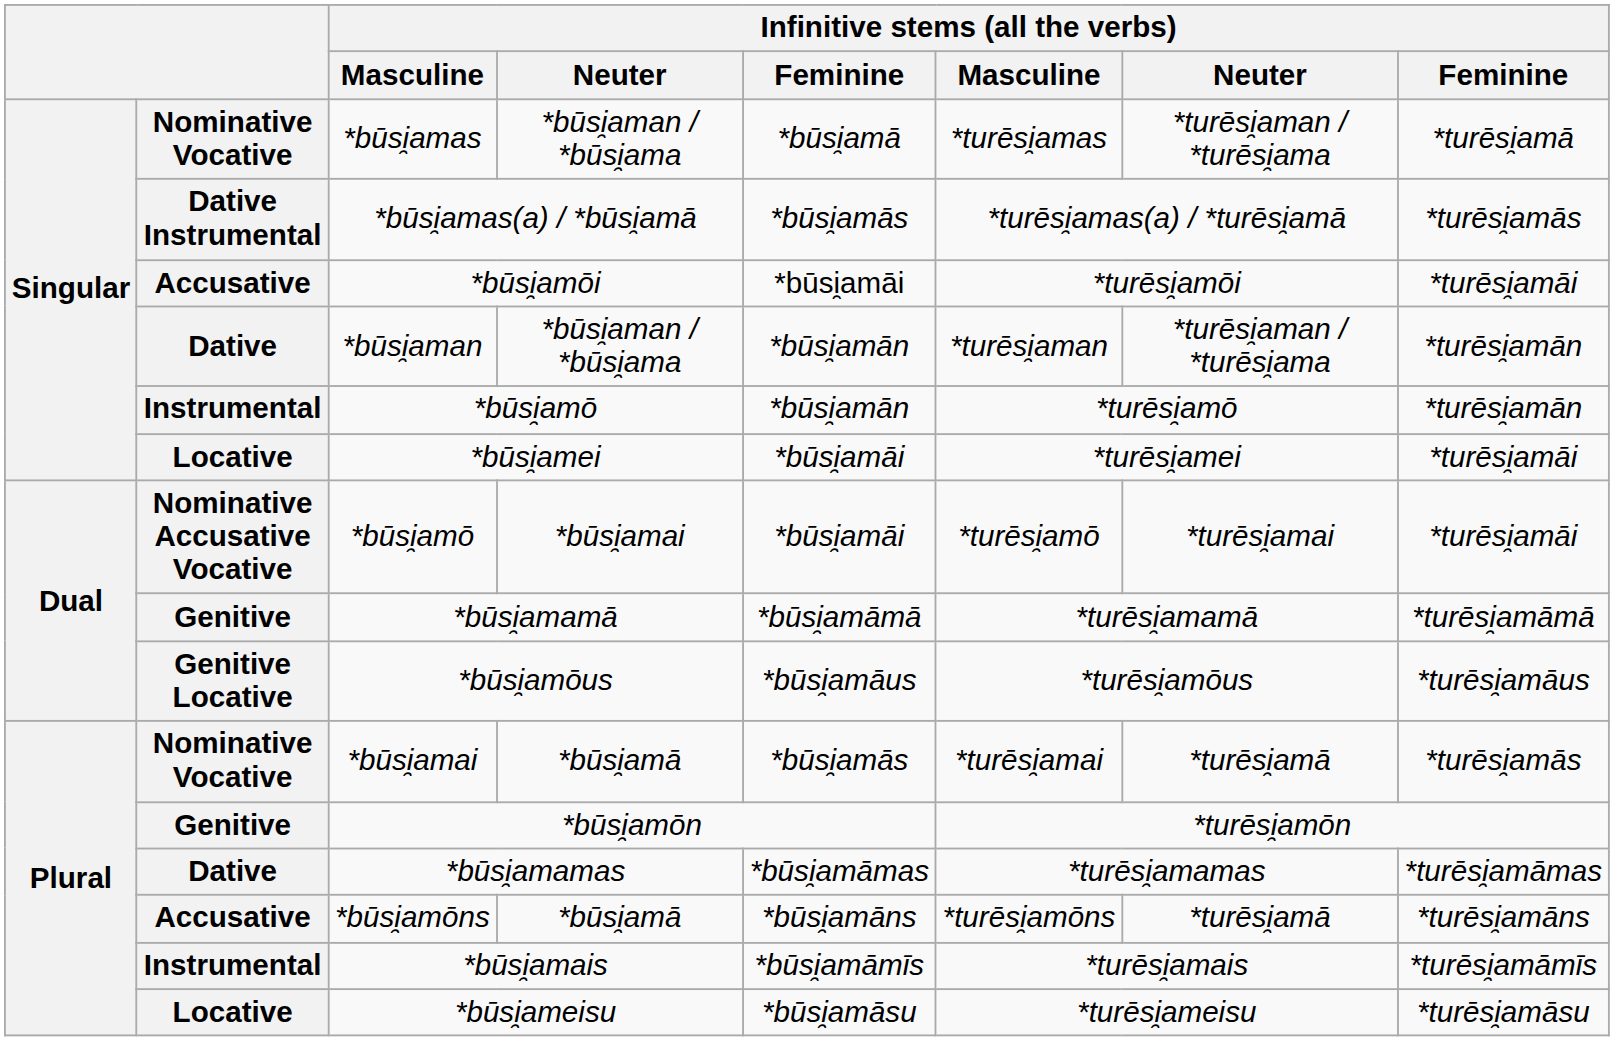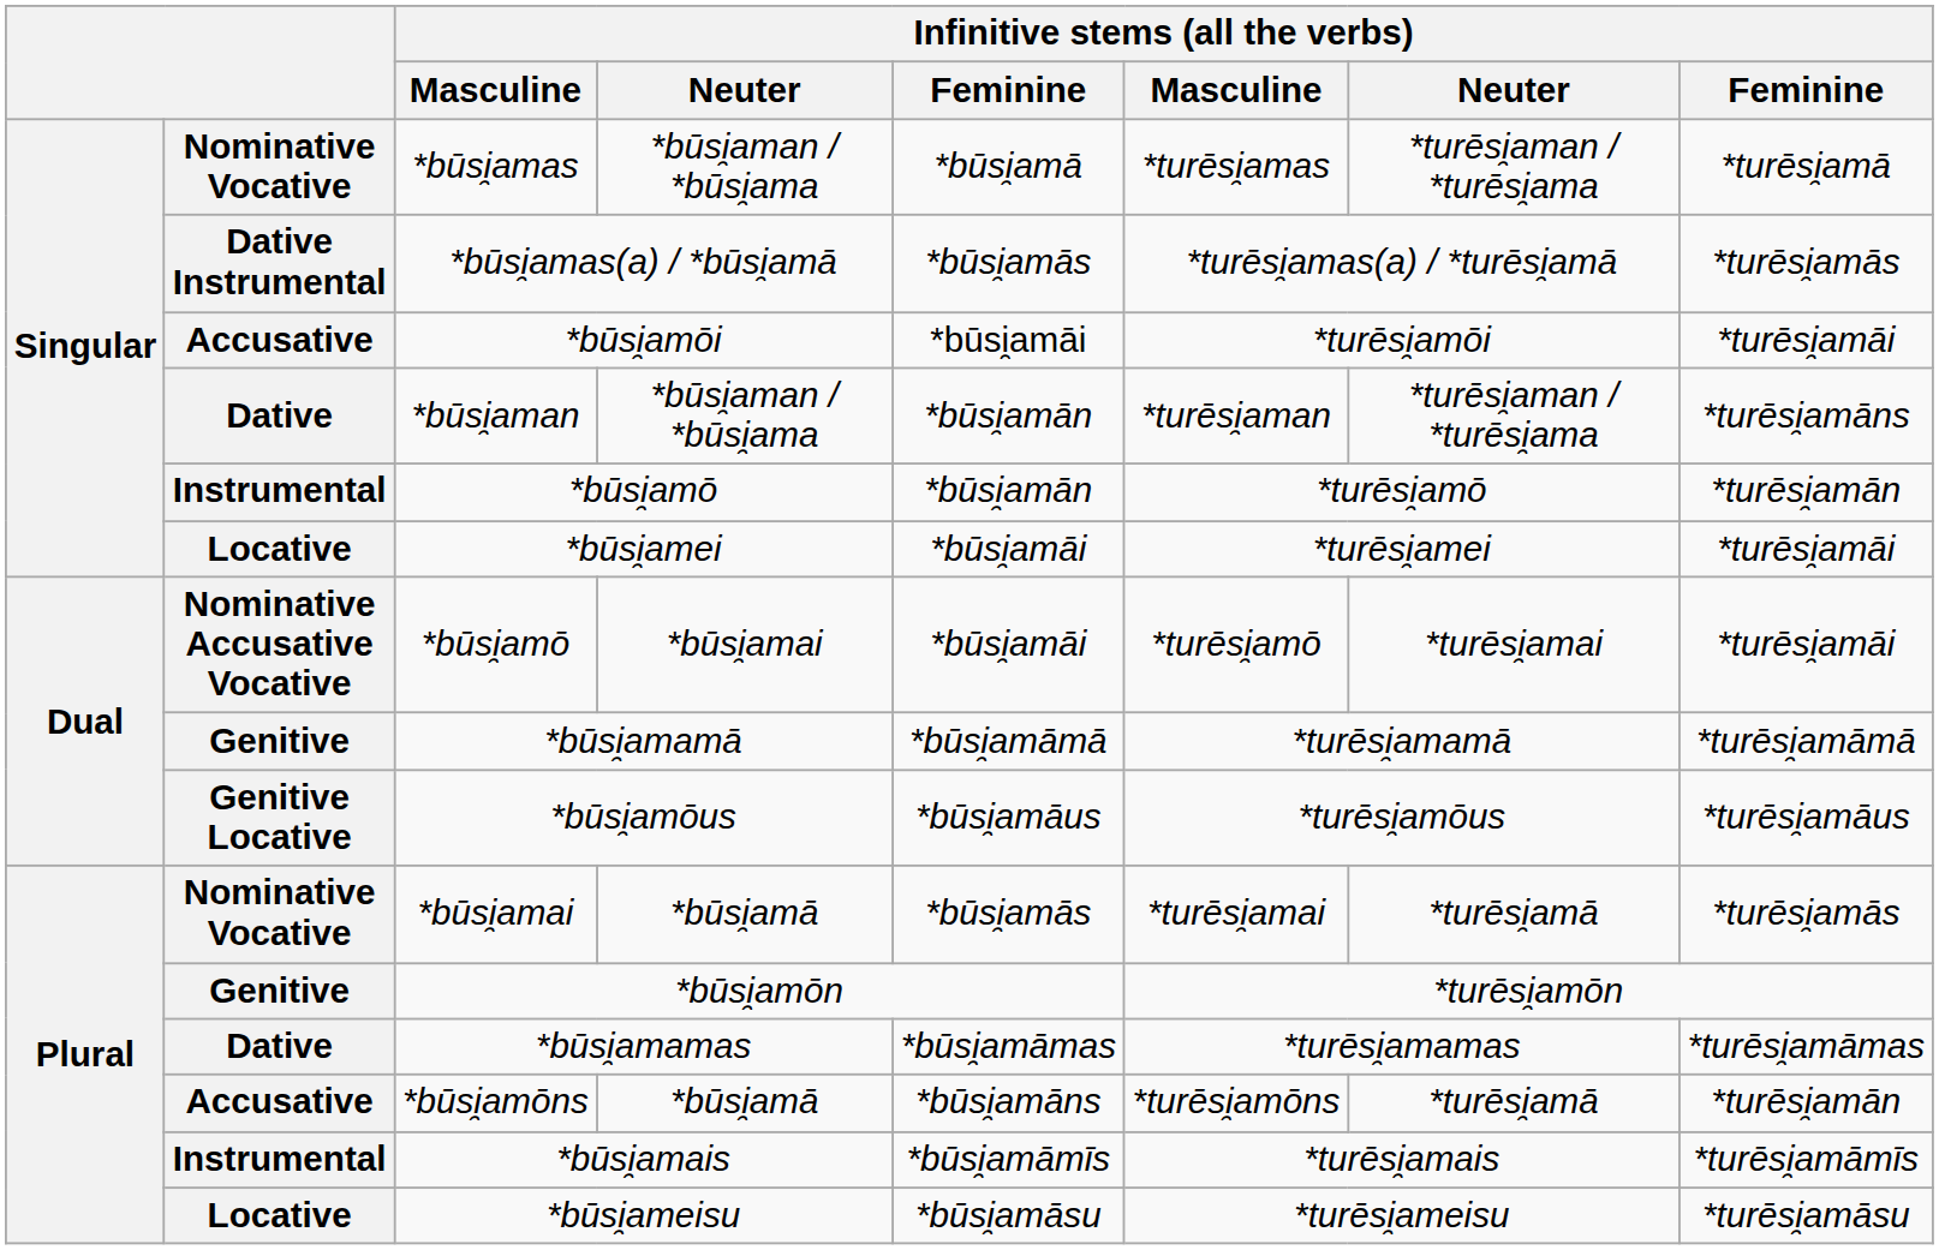*būsi̯aman | column 8: *turēsi̯amān -> *turēsi̯amāns
*būsi̯amōns | column 8: *turēsi̯amāns -> *turēsi̯amān
